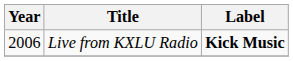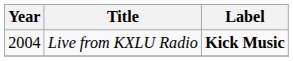Live from KXLU Radio | Year: 2006 -> 2004
